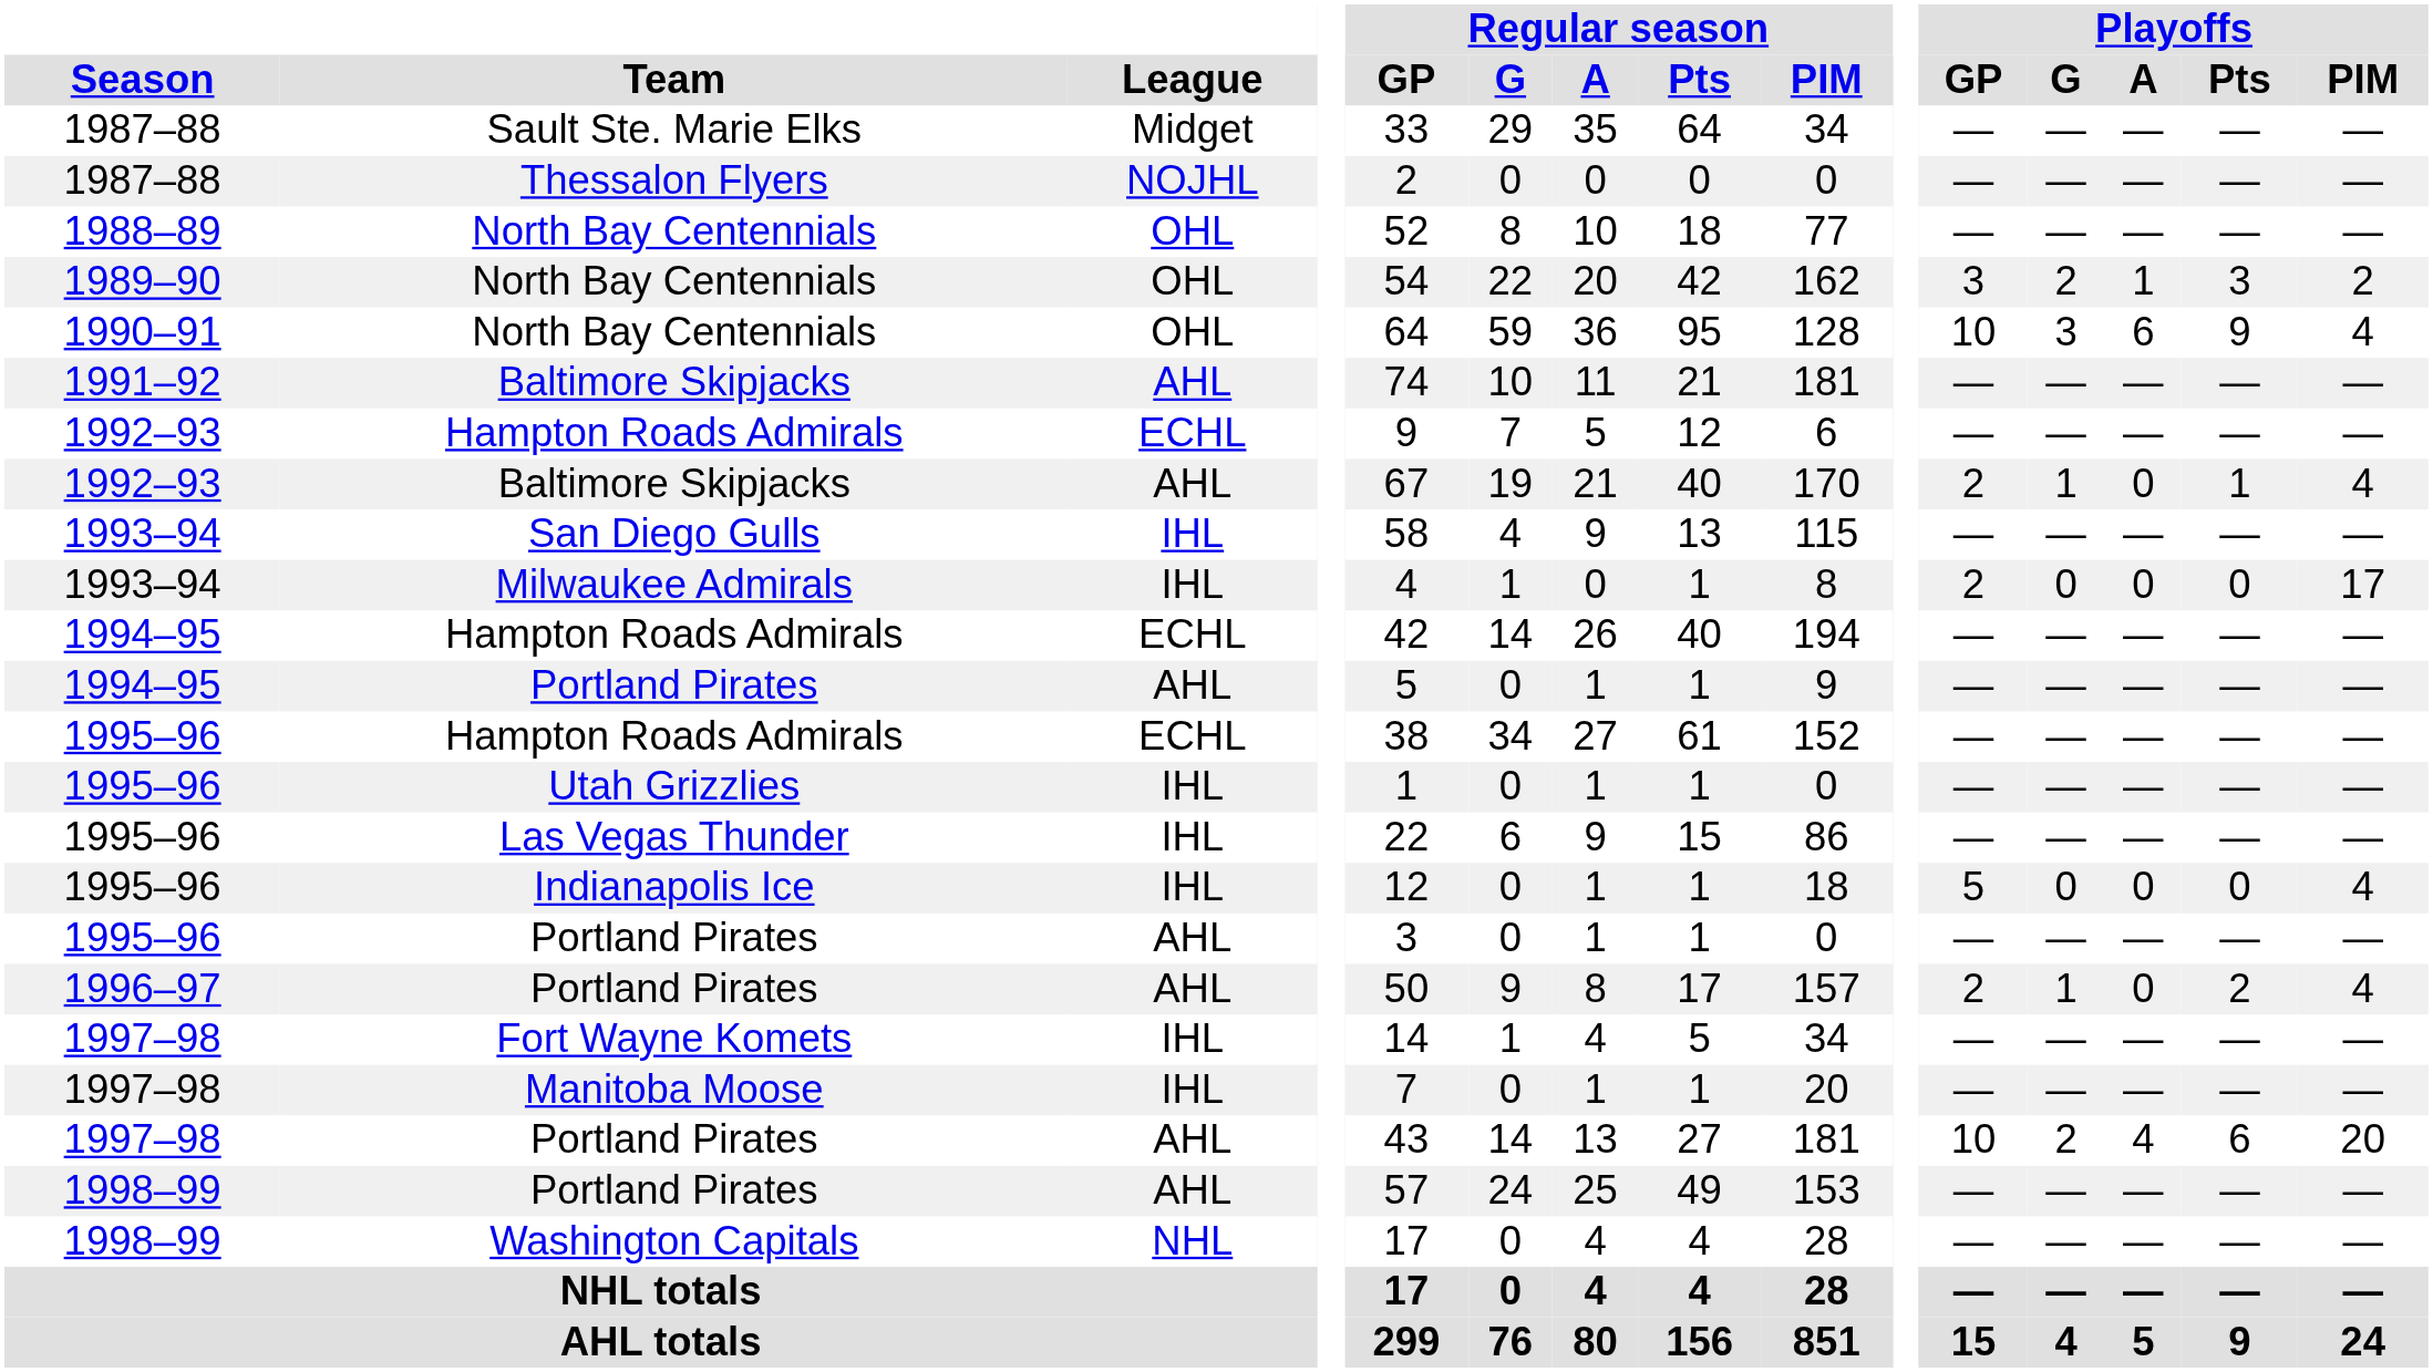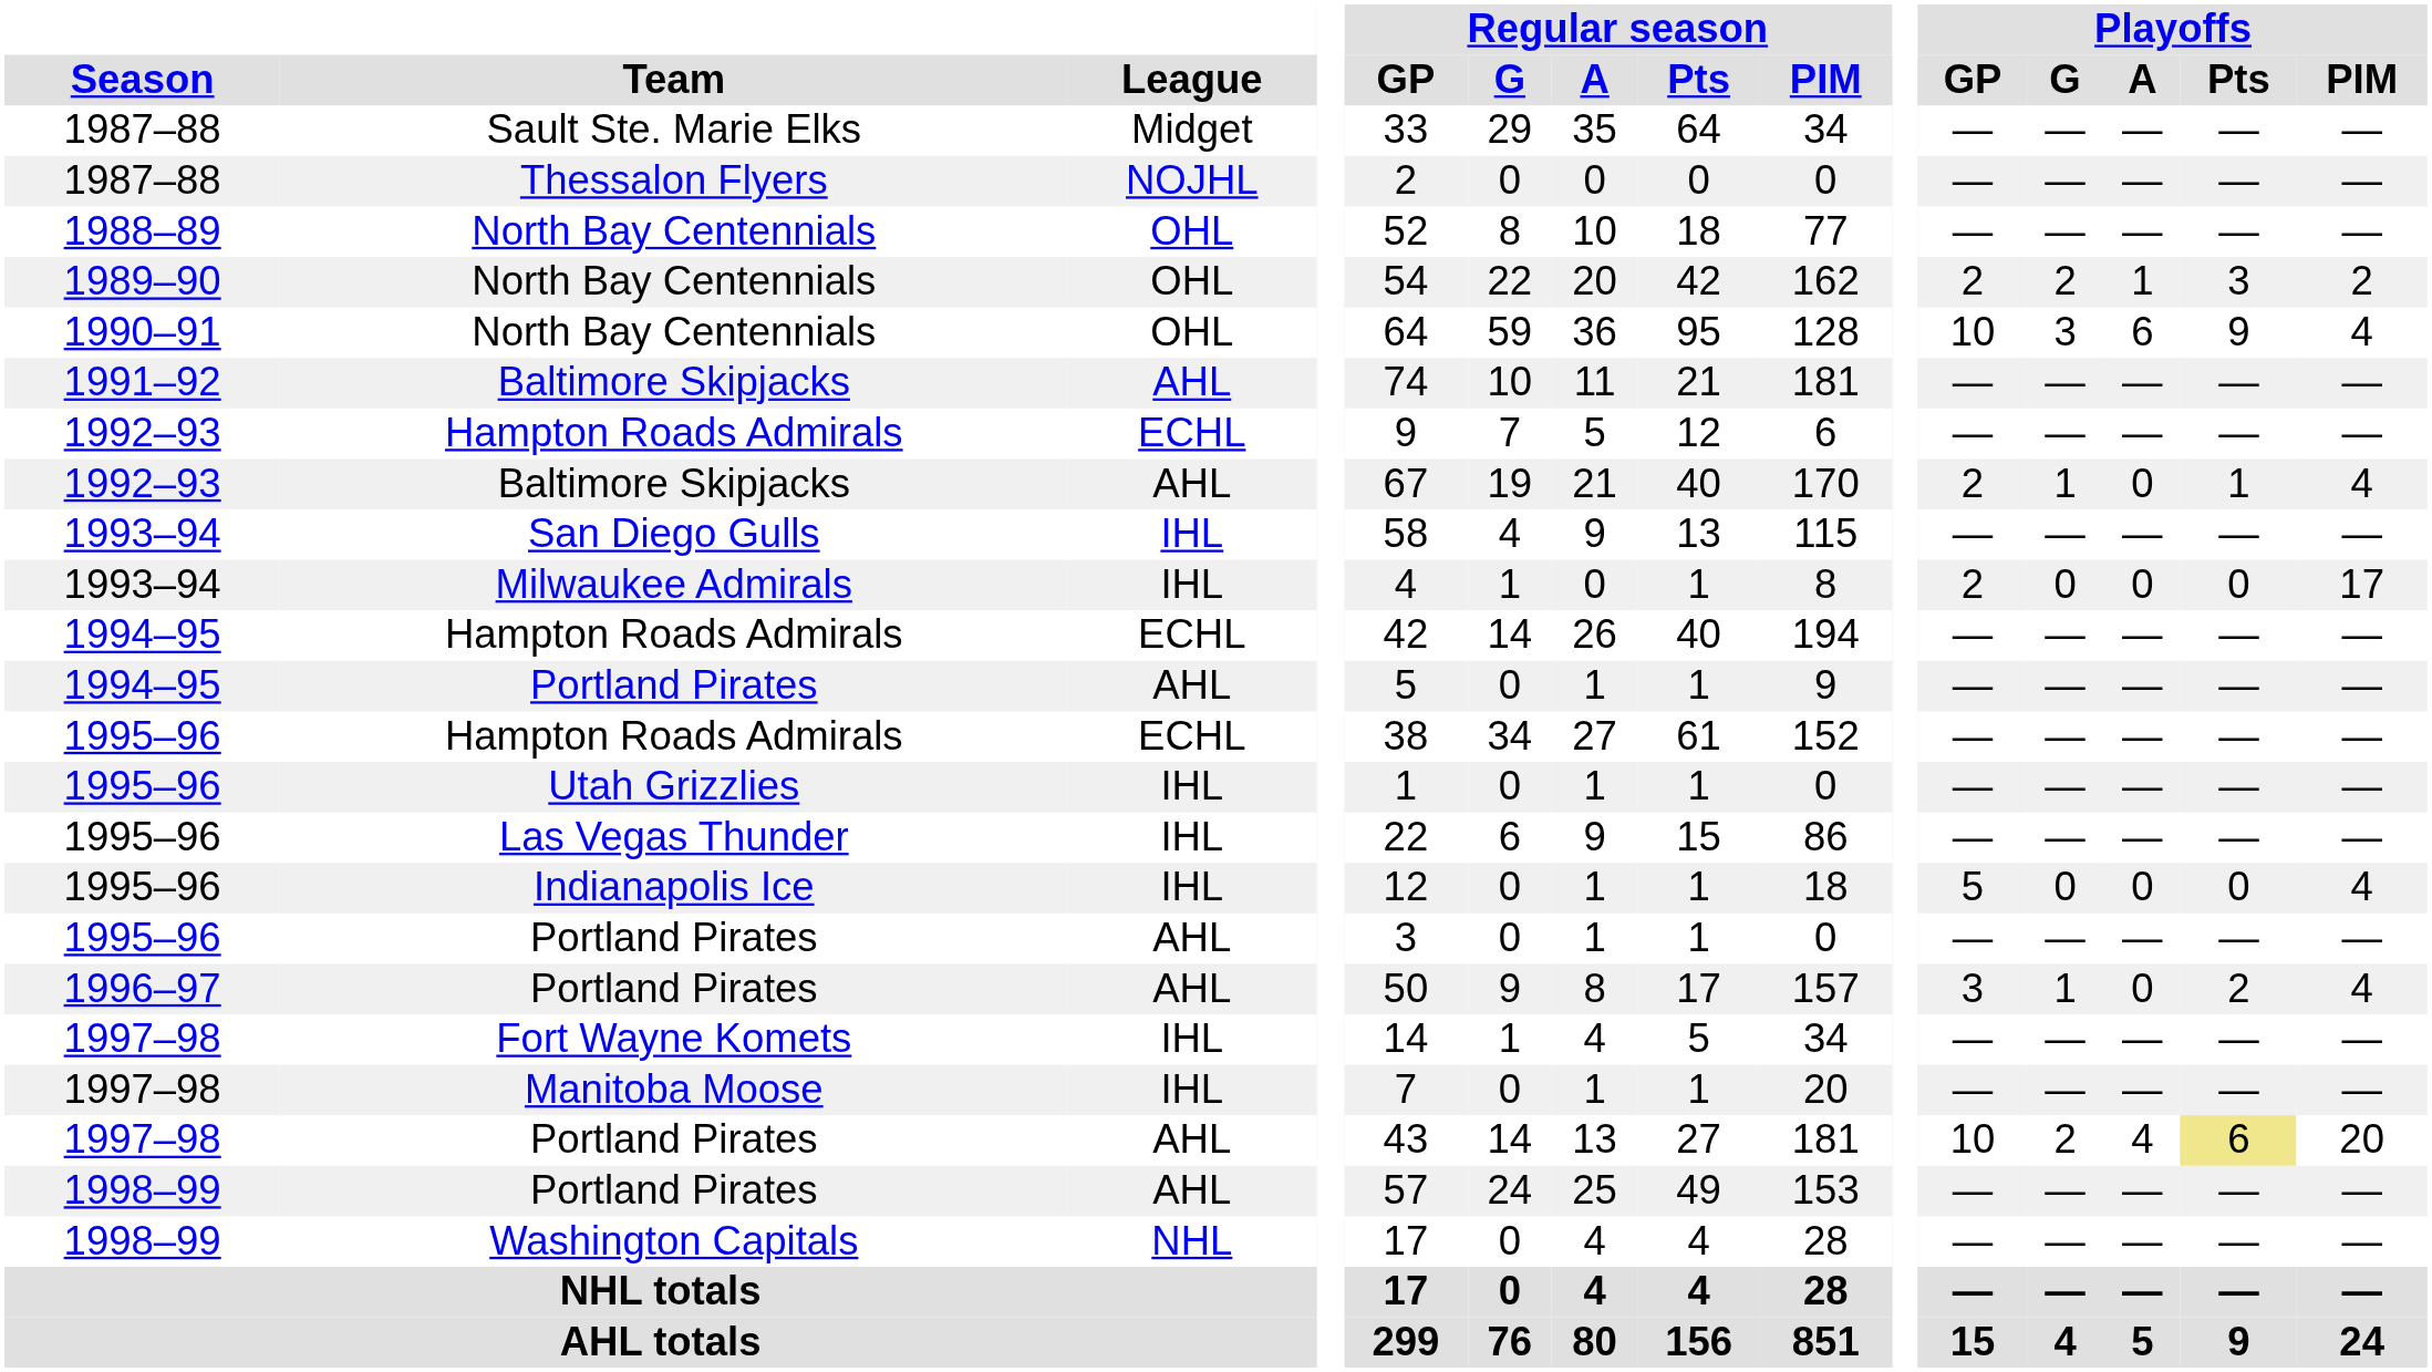1989–90 / North Bay Centennials | Playoffs / GP: 3 -> 2
1996–97 / Portland Pirates | Playoffs / GP: 2 -> 3
1997–98 / Portland Pirates | Playoffs / Pts: no background -> khaki background
